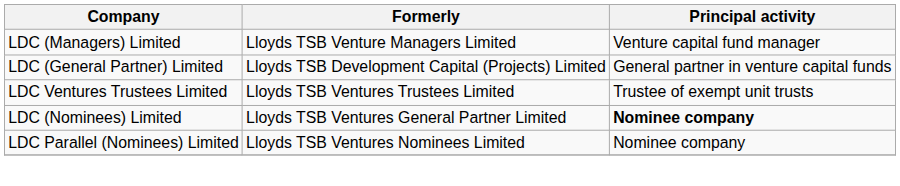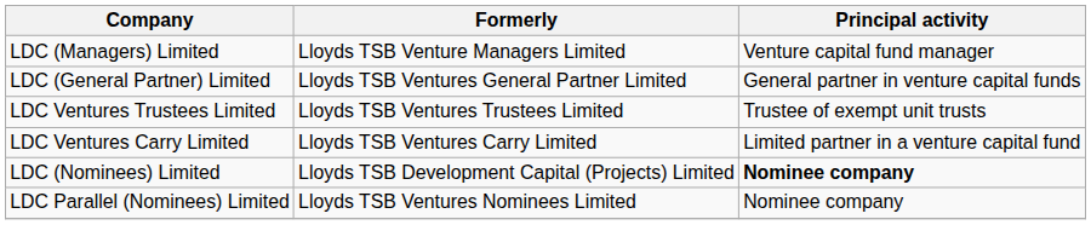LDC (General Partner) Limited | Formerly: Lloyds TSB Development Capital (Projects) Limited -> Lloyds TSB Ventures General Partner Limited
+ row: LDC Ventures Carry Limited | Lloyds TSB Ventures Carry Limited | Limited partner in a venture capital fund
LDC (Nominees) Limited | Formerly: Lloyds TSB Ventures General Partner Limited -> Lloyds TSB Development Capital (Projects) Limited
